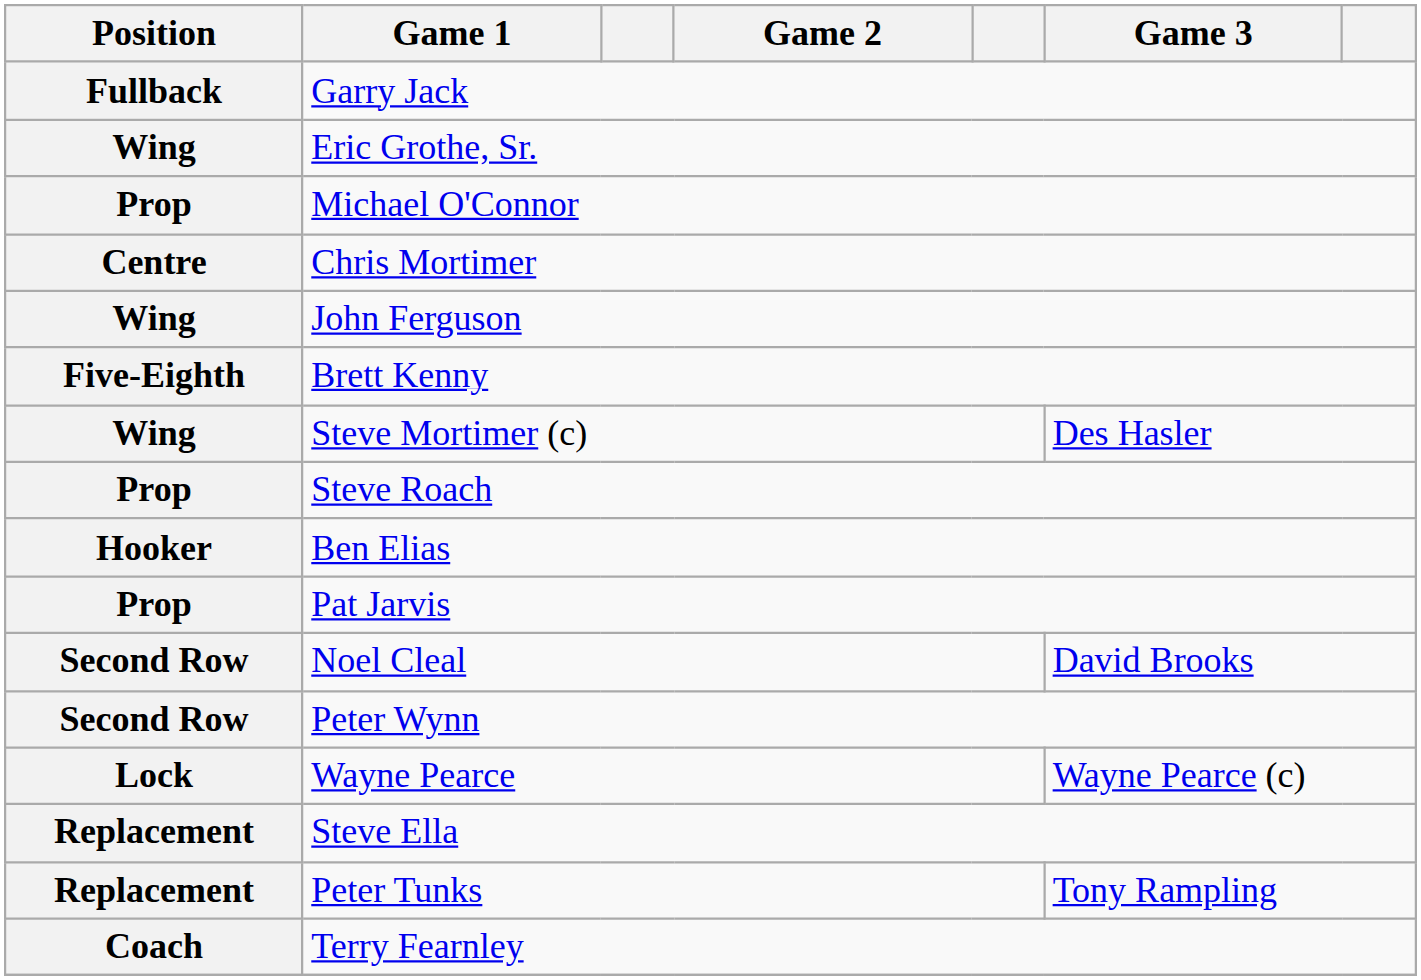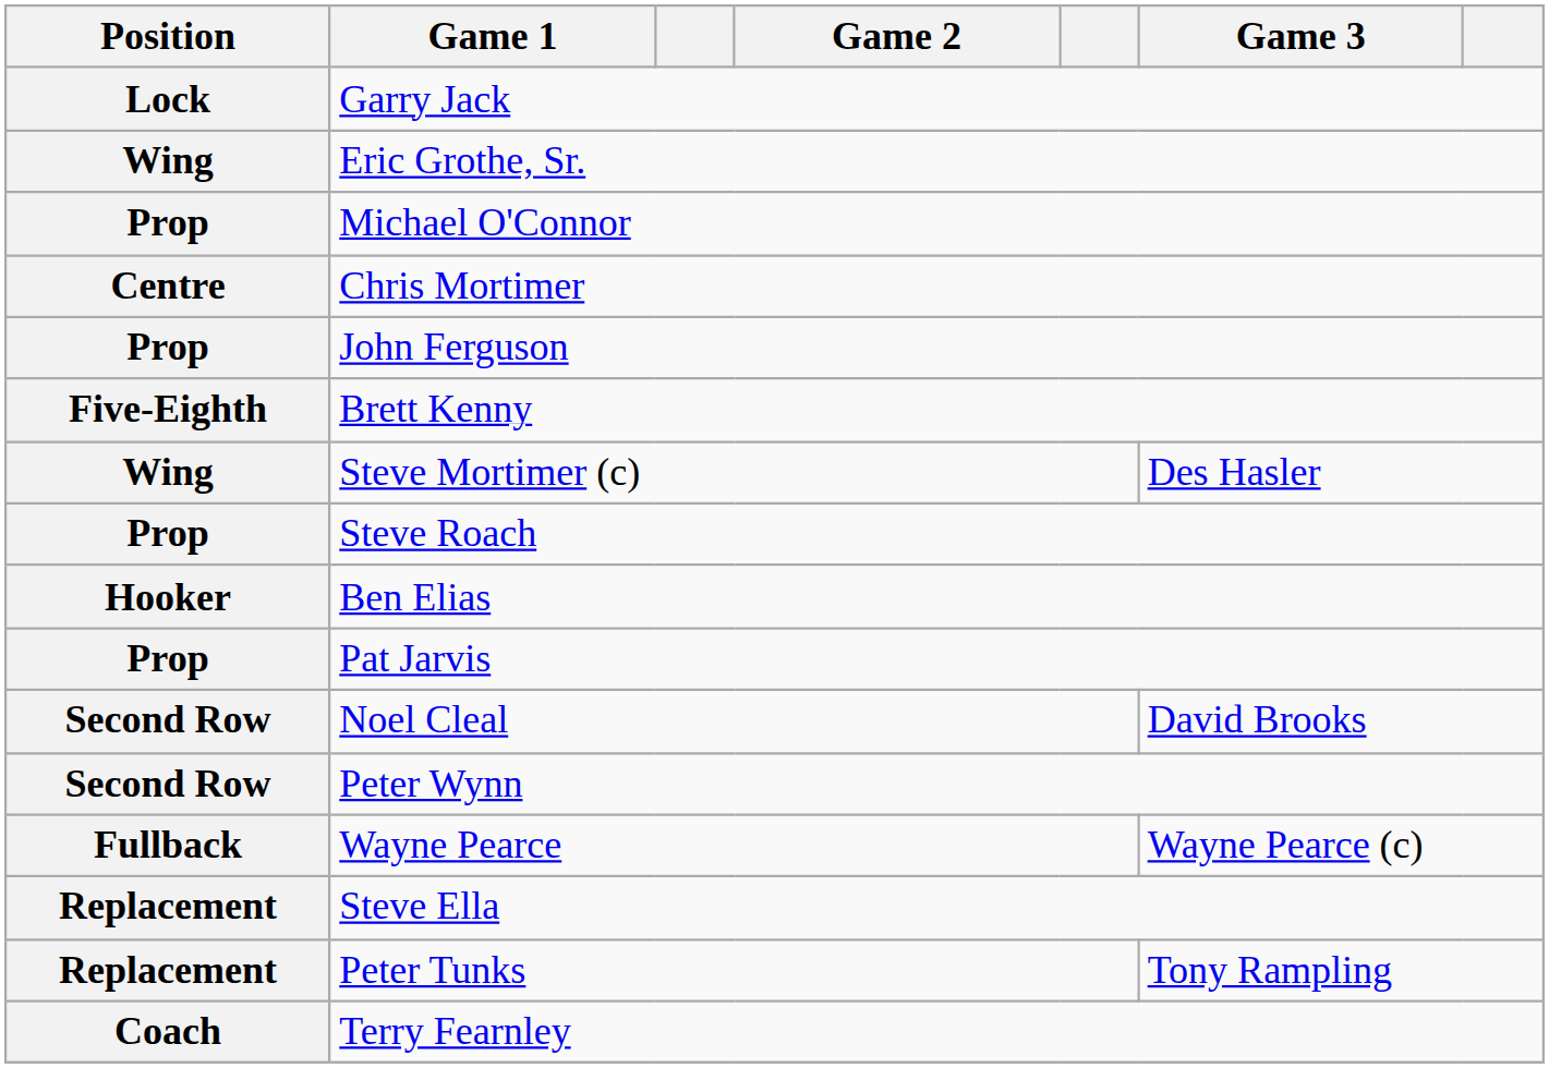Garry Jack | Position: Fullback -> Lock
John Ferguson | Position: Wing -> Prop
Wayne Pearce | Position: Lock -> Fullback
